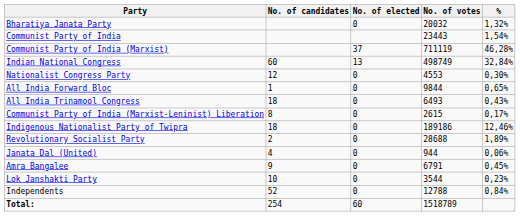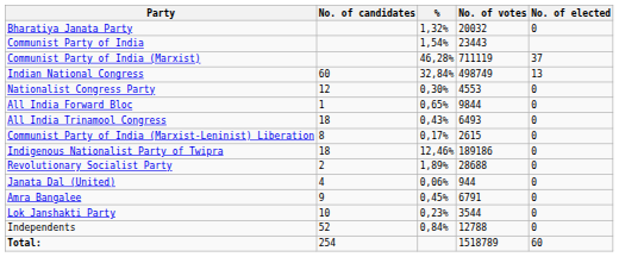columns swapped: No. of elected <-> %
